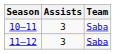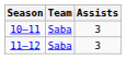columns swapped: Team <-> Assists
